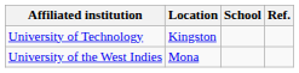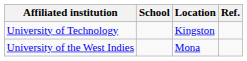columns swapped: School <-> Location
